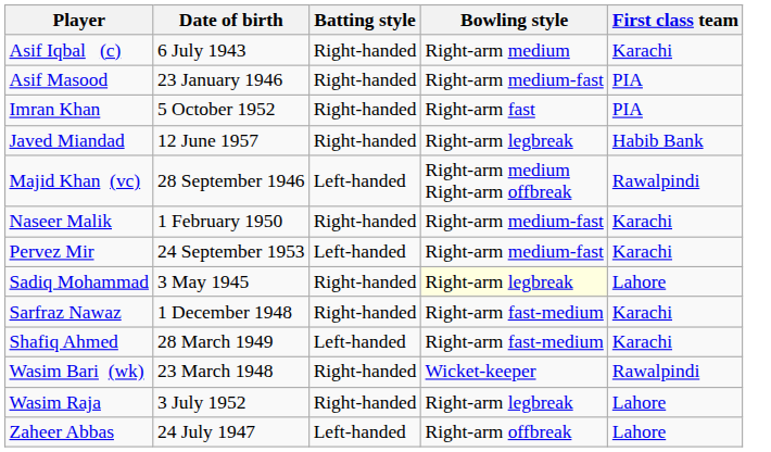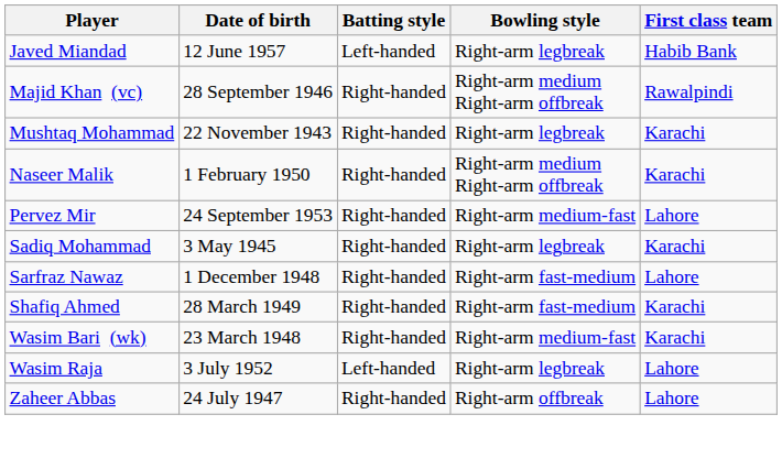- row: Asif Iqbal (c) | 6 July 1943 | Right-handed | Right-arm medium | Karachi
- row: Asif Masood | 23 January 1946 | Right-handed | Right-arm medium-fast | PIA
- row: Imran Khan | 5 October 1952 | Right-handed | Right-arm fast | PIA
Javed Miandad | Batting style: Right-handed -> Left-handed
Majid Khan (vc) | Batting style: Left-handed -> Right-handed
+ row: Mushtaq Mohammad | 22 November 1943 | Right-handed | Right-arm legbreak | Karachi
Naseer Malik | Bowling style: Right-arm medium-fast -> Right-arm medium Right-arm offbreak
Pervez Mir | Batting style: Left-handed -> Right-handed
Pervez Mir | First class team: Karachi -> Lahore
Sadiq Mohammad | Bowling style: lightyellow background -> no background
Sadiq Mohammad | First class team: Lahore -> Karachi
Sarfraz Nawaz | First class team: Karachi -> Lahore
Shafiq Ahmed | Batting style: Left-handed -> Right-handed
Wasim Bari (wk) | Bowling style: Wicket-keeper -> Right-arm medium-fast
Wasim Bari (wk) | First class team: Rawalpindi -> Karachi
Wasim Raja | Batting style: Right-handed -> Left-handed
Zaheer Abbas | Batting style: Left-handed -> Right-handed
